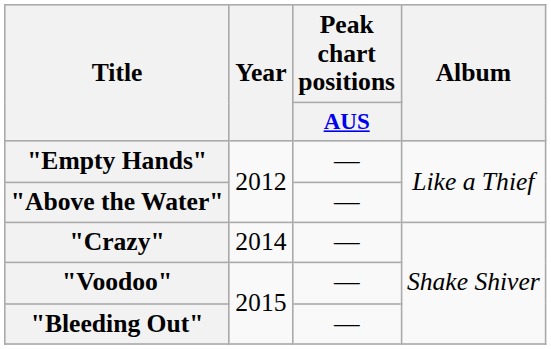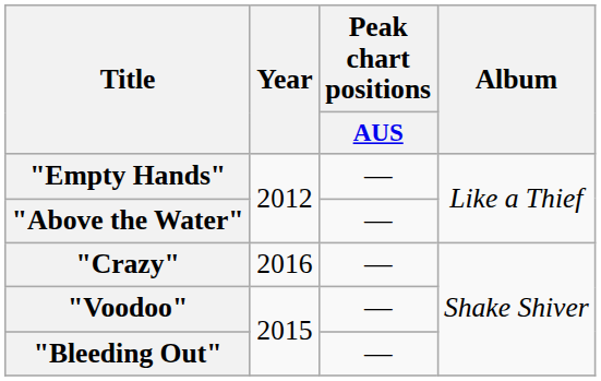"Crazy" | Year: 2014 -> 2016
